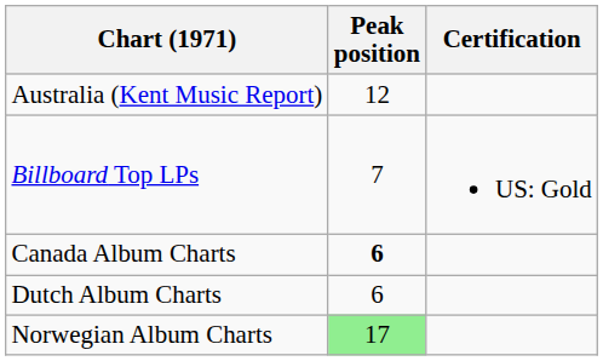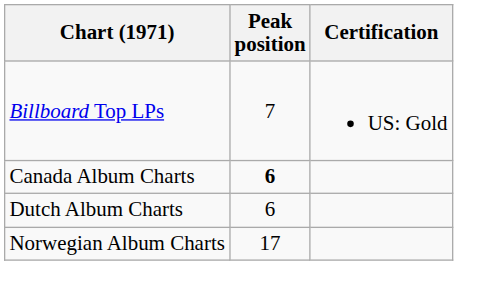- row: Australia (Kent Music Report) | 12
Norwegian Album Charts | Peak position: lightgreen background -> no background
